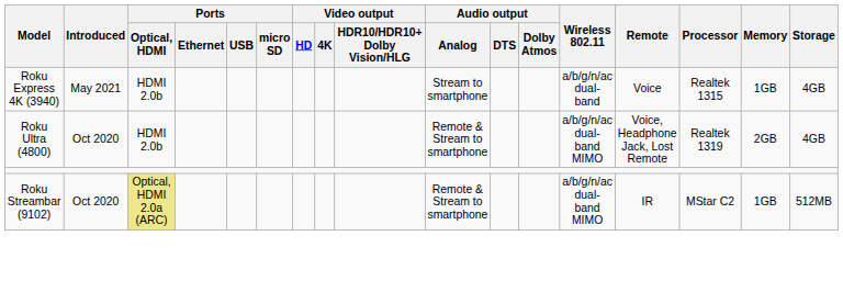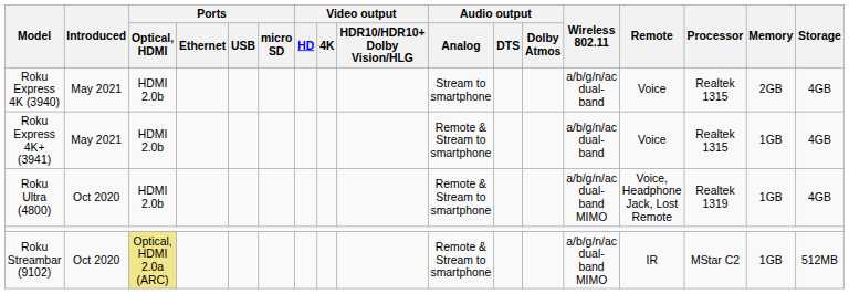Roku Express 4K (3940) | Memory: 1GB -> 2GB
+ row: Roku Express 4K+ (3941) | May 2021 | HDMI 2.0b | Remote & Stream to smartphone | a/b/g/n/ac dual-band | Voice | Realtek 1315 | 1GB | 4GB
Roku Ultra (4800) | Memory: 2GB -> 1GB
